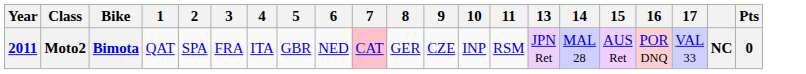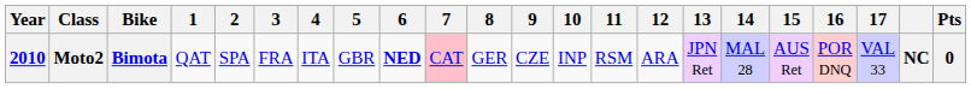+ column: 12 | ARA
Moto2 | Year: 2011 -> 2010
Moto2 | 6: normal -> bold
